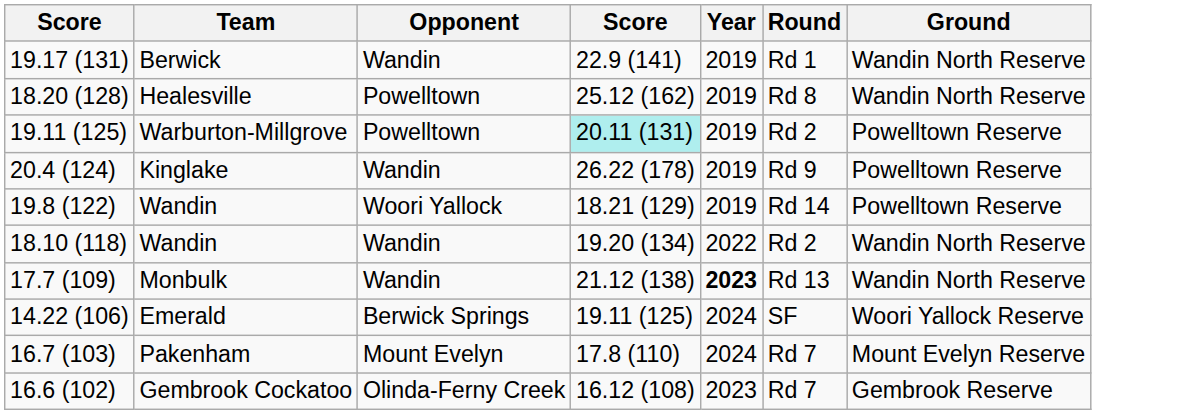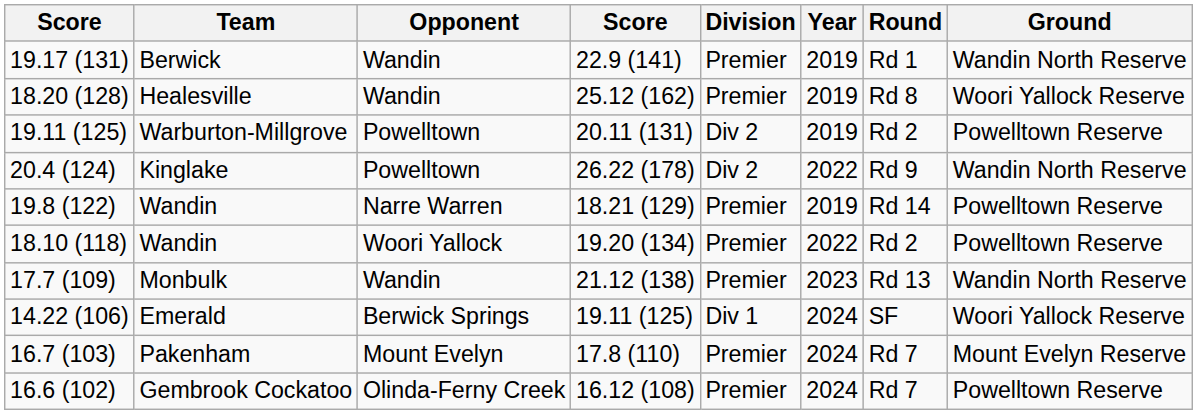+ column: Division | Premier | Premier | Div 2 | Div 2 | Premier | Premier | Premier | Div 1 | Premier | Premier
Healesville | Opponent: Powelltown -> Wandin
Healesville | Ground: Wandin North Reserve -> Woori Yallock Reserve
Warburton-Millgrove | column 4: paleturquoise background -> no background
Kinglake | Opponent: Wandin -> Powelltown
Kinglake | Year: 2019 -> 2022
Kinglake | Ground: Powelltown Reserve -> Wandin North Reserve
19.8 (122) / Wandin | Opponent: Woori Yallock -> Narre Warren
18.10 (118) / Wandin | Opponent: Wandin -> Woori Yallock
18.10 (118) / Wandin | Ground: Wandin North Reserve -> Powelltown Reserve
Monbulk | Year: bold -> normal
Gembrook Cockatoo | Year: 2023 -> 2024
Gembrook Cockatoo | Ground: Gembrook Reserve -> Powelltown Reserve
